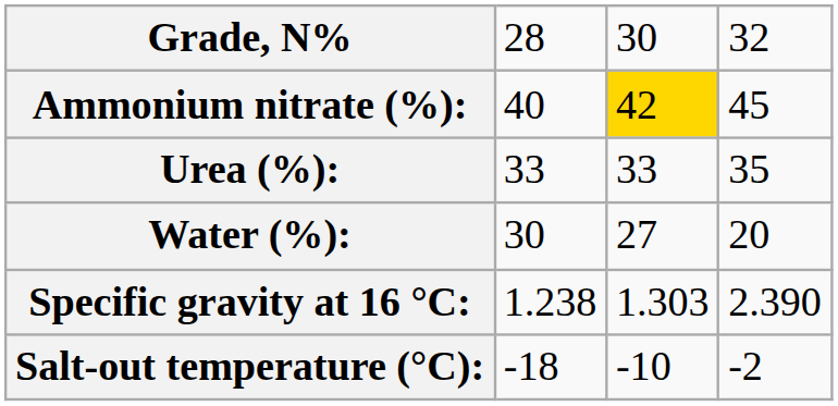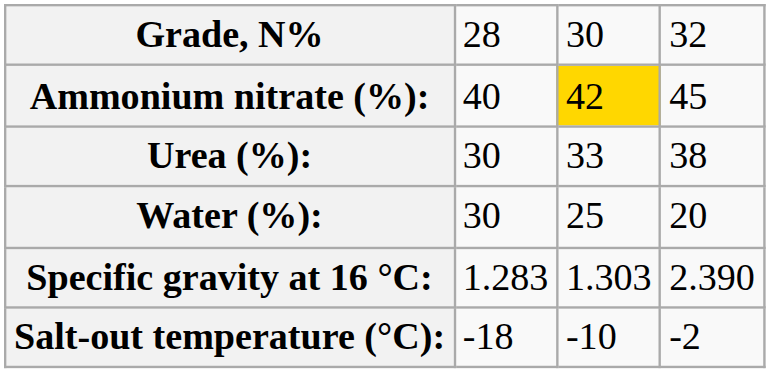Urea (%): | column 2: 33 -> 30
Urea (%): | column 4: 35 -> 38
Water (%): | column 3: 27 -> 25
Specific gravity at 16 °C: | column 2: 1.238 -> 1.283
